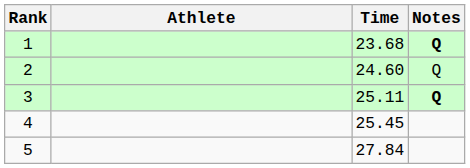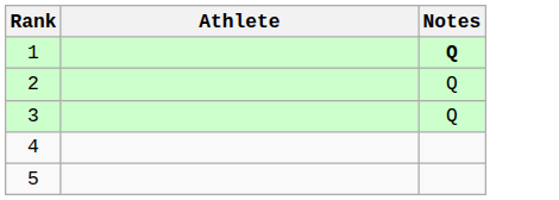- column: Time | 23.68 | 24.60 | 25.11 | 25.45 | 27.84
3 | Notes: bold -> normal
